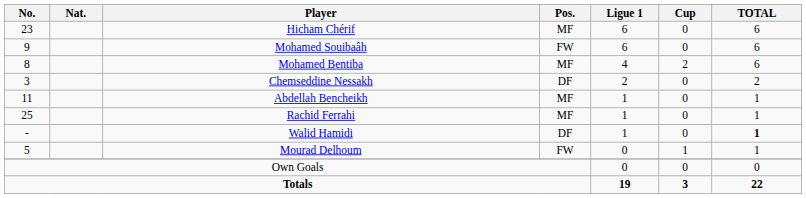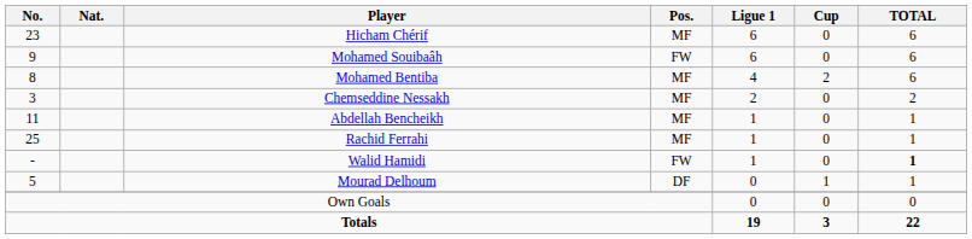Chemseddine Nessakh | Pos.: DF -> MF
Walid Hamidi | Pos.: DF -> FW
Mourad Delhoum | Pos.: FW -> DF
